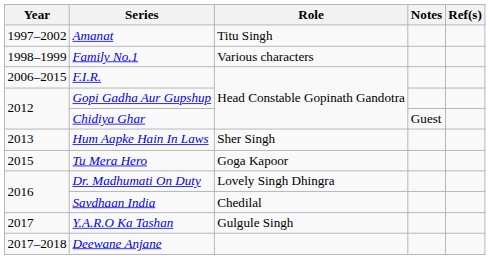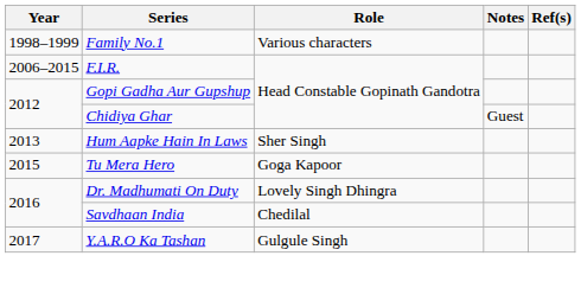- row: 1997–2002 | Amanat | Titu Singh
- row: 2017–2018 | Deewane Anjane
